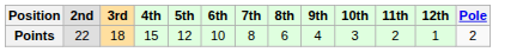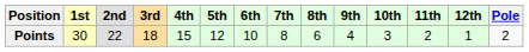+ column: 1st | 30
